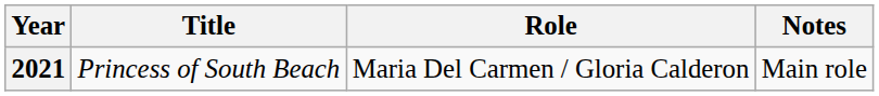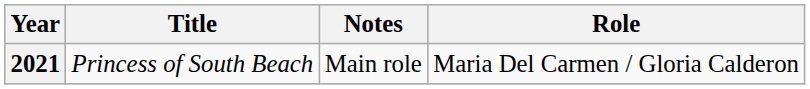columns swapped: Role <-> Notes
